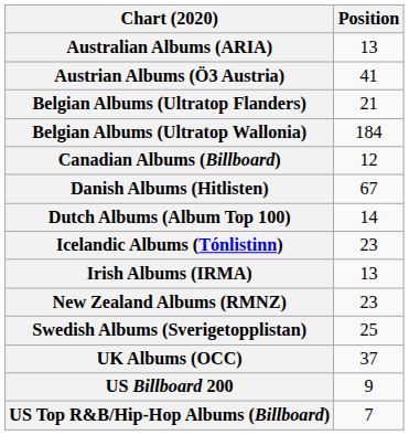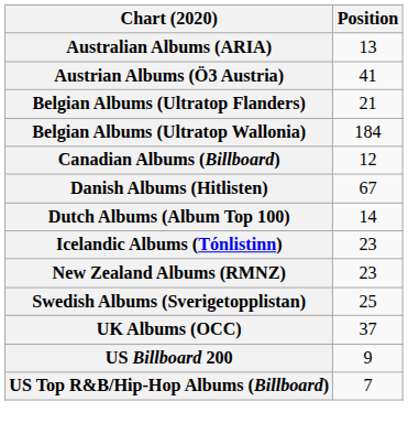- row: Irish Albums (IRMA) | 13
